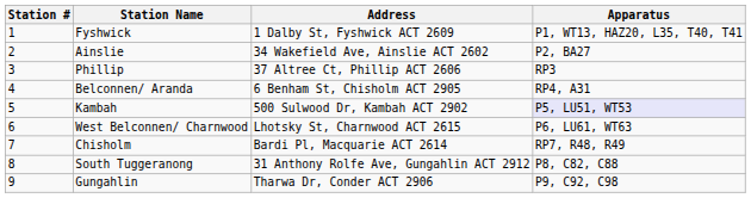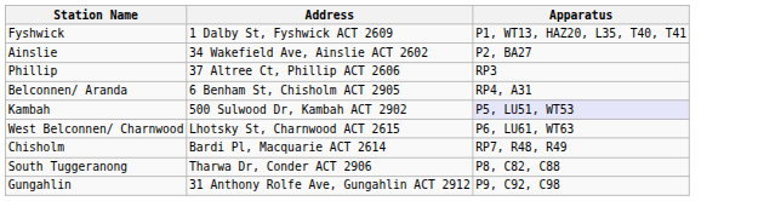- column: Station # | 1 | 2 | 3 | 4 | 5 | 6 | 7 | 8 | 9
South Tuggeranong | Address: 31 Anthony Rolfe Ave, Gungahlin ACT 2912 -> Tharwa Dr, Conder ACT 2906
Gungahlin | Address: Tharwa Dr, Conder ACT 2906 -> 31 Anthony Rolfe Ave, Gungahlin ACT 2912
